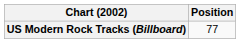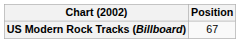US Modern Rock Tracks (Billboard) | Position: 77 -> 67
